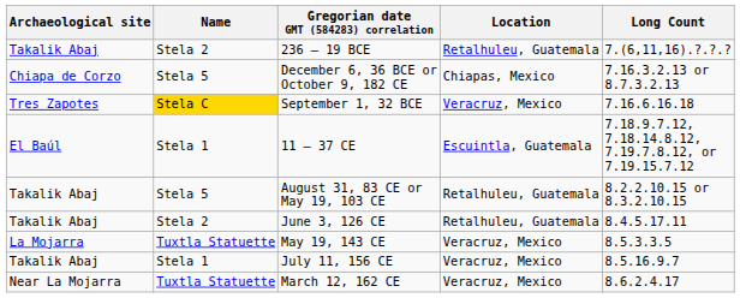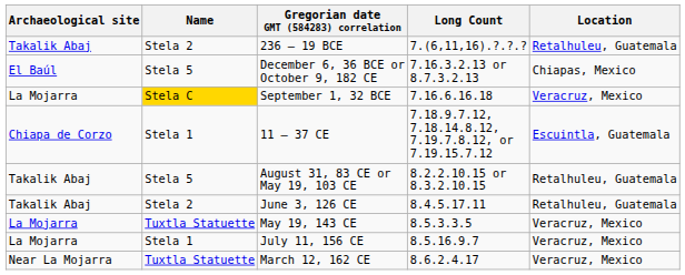columns swapped: Long Count <-> Location
December 6, 36 BCE or October 9, 182 CE | Archaeological site: Chiapa de Corzo -> El Baúl
September 1, 32 BCE | Archaeological site: Tres Zapotes -> La Mojarra
11 – 37 CE | Archaeological site: El Baúl -> Chiapa de Corzo
July 11, 156 CE | Archaeological site: Takalik Abaj -> La Mojarra
